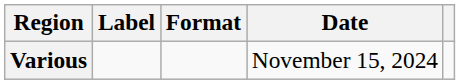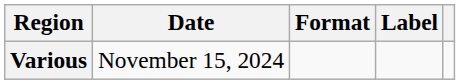columns swapped: Date <-> Label
